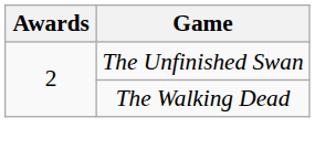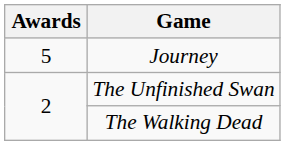+ row: 5 | Journey
